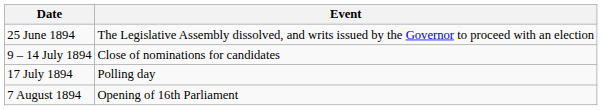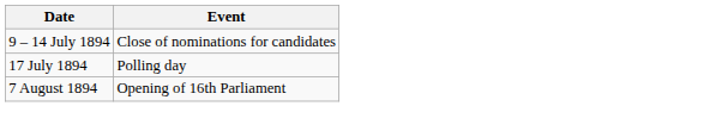- row: 25 June 1894 | The Legislative Assembly dissolved, and writs issued by the Governor to proceed with an election
